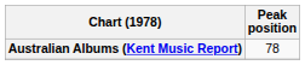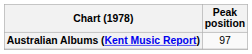Australian Albums (Kent Music Report) | Peak position: 78 -> 97
